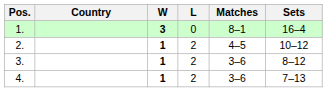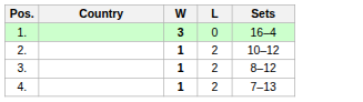- column: Matches | 8–1 | 4–5 | 3–6 | 3–6
